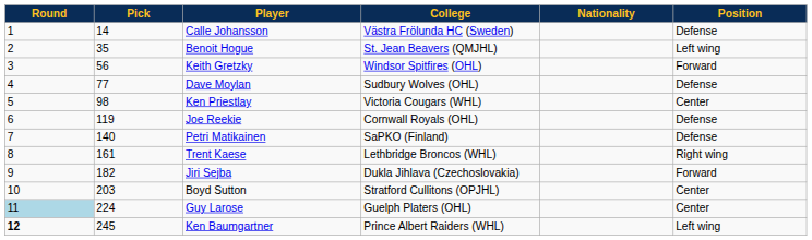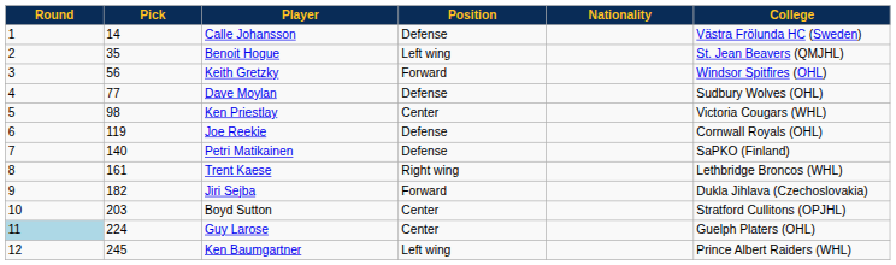columns swapped: Position <-> College
Ken Baumgartner | Round: bold -> normal
